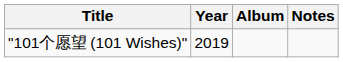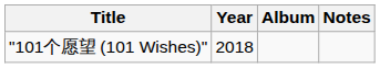"101个愿望 (101 Wishes)" | Year: 2019 -> 2018
